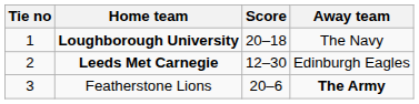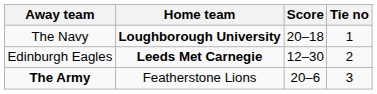columns swapped: Tie no <-> Away team
